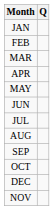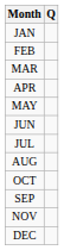rows swapped: SEP <-> OCT
rows swapped: NOV <-> DEC
